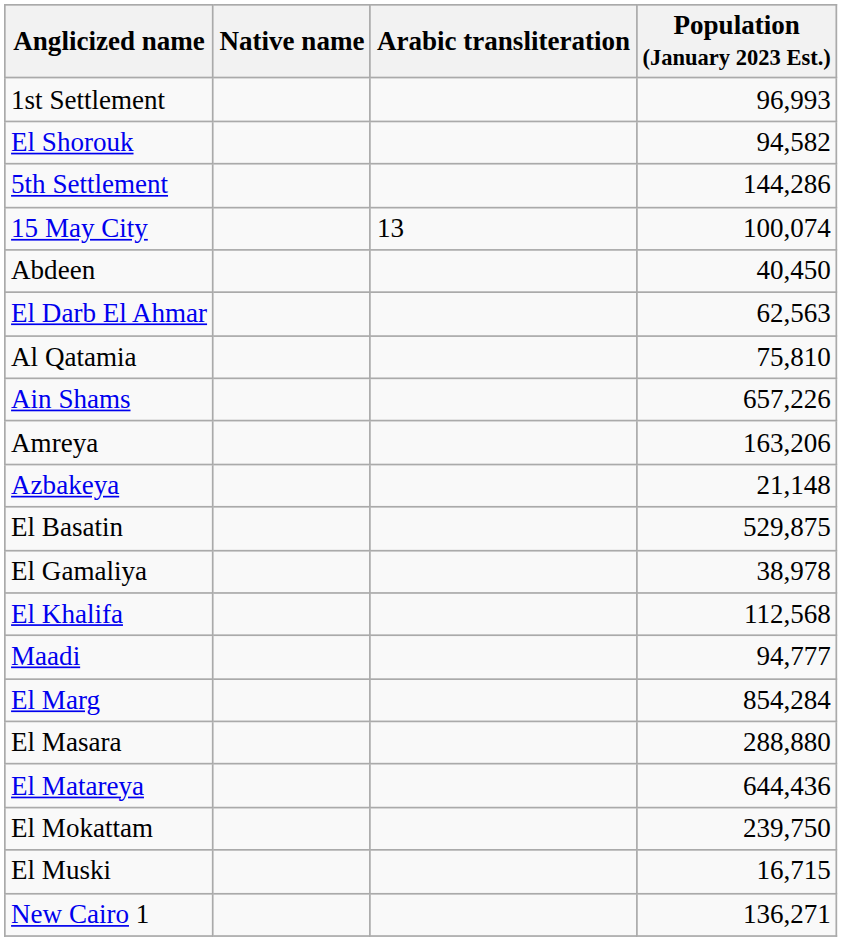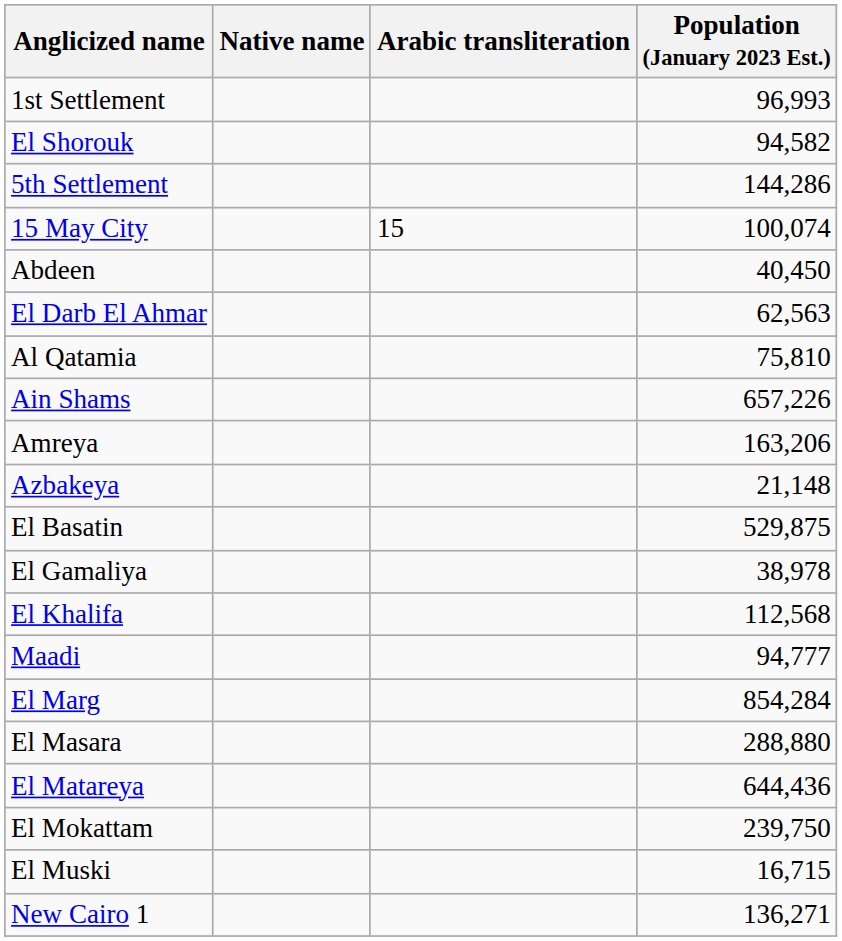15 May City | Arabic transliteration: 13 -> 15
